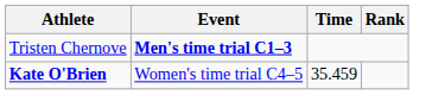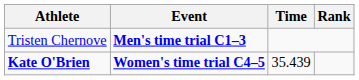Kate O'Brien | Event: normal -> bold
Kate O'Brien | Time: 35.459 -> 35.439
